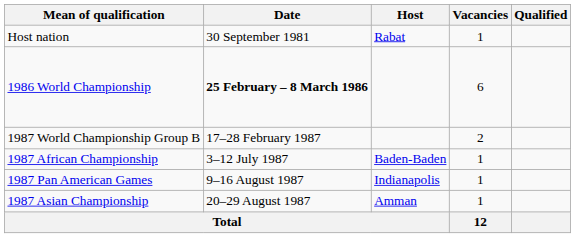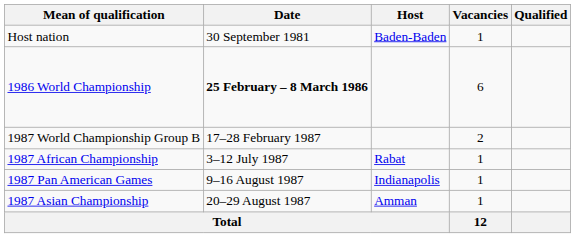Host nation | Host: Rabat -> Baden-Baden
1987 African Championship | Host: Baden-Baden -> Rabat
